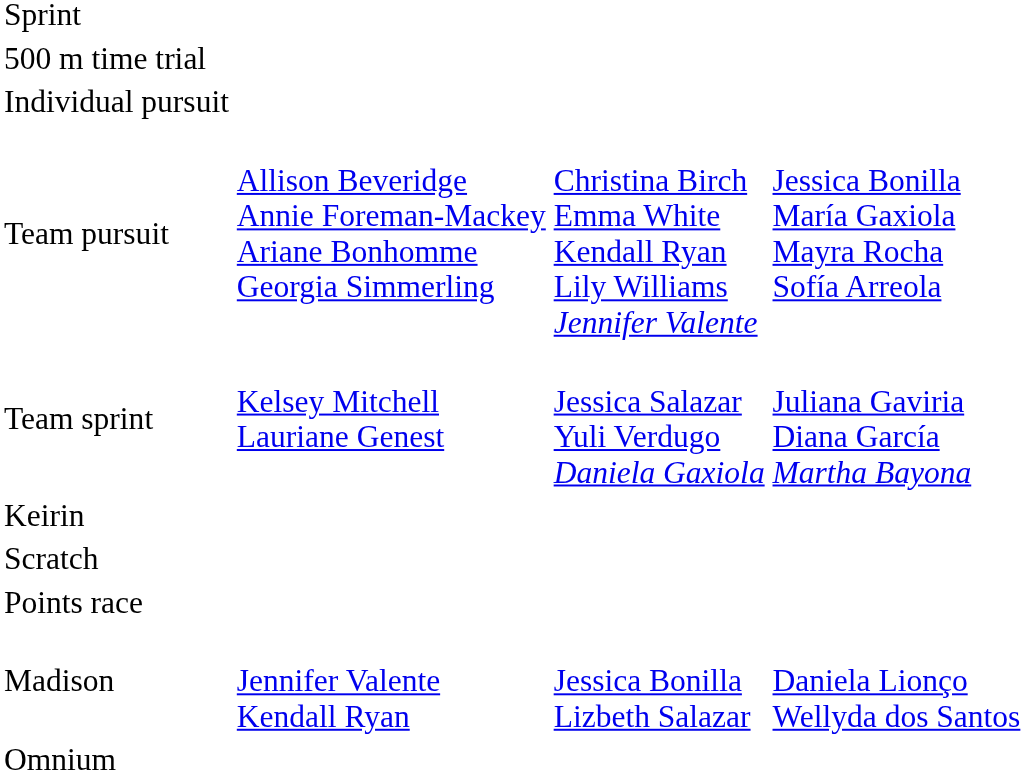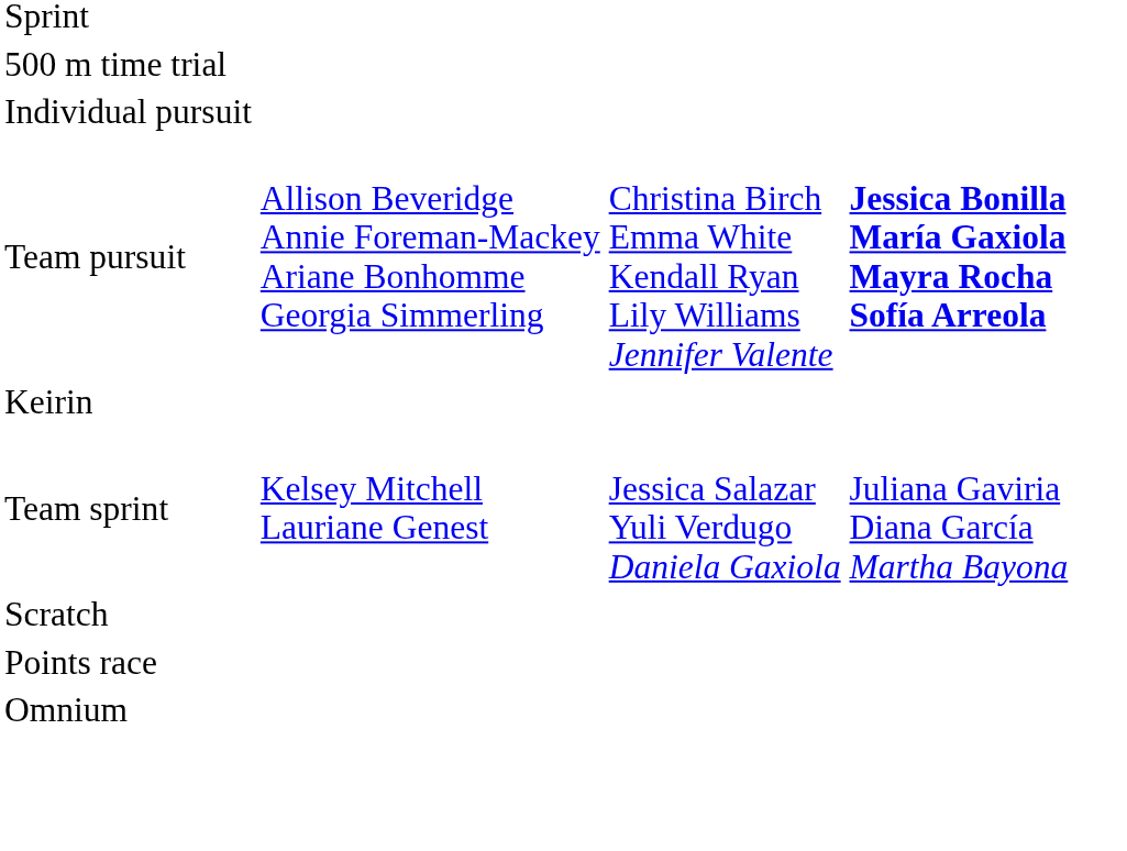Team pursuit | column 4: normal -> bold
rows swapped: Team sprint <-> Keirin
- row: Madison | Jennifer Valente Kendall Ryan | Jessica Bonilla Lizbeth Salazar | Daniela Lionço Wellyda dos Santos
